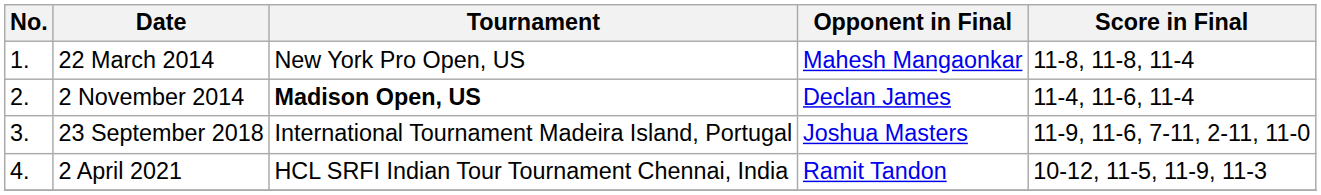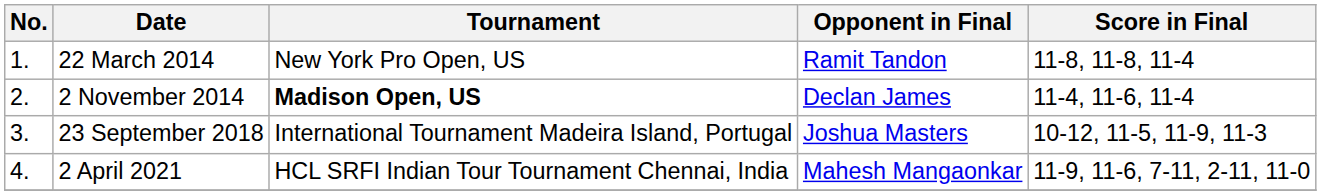22 March 2014 | Opponent in Final: Mahesh Mangaonkar -> Ramit Tandon
23 September 2018 | Score in Final: 11-9, 11-6, 7-11, 2-11, 11-0 -> 10-12, 11-5, 11-9, 11-3
2 April 2021 | Opponent in Final: Ramit Tandon -> Mahesh Mangaonkar
2 April 2021 | Score in Final: 10-12, 11-5, 11-9, 11-3 -> 11-9, 11-6, 7-11, 2-11, 11-0
